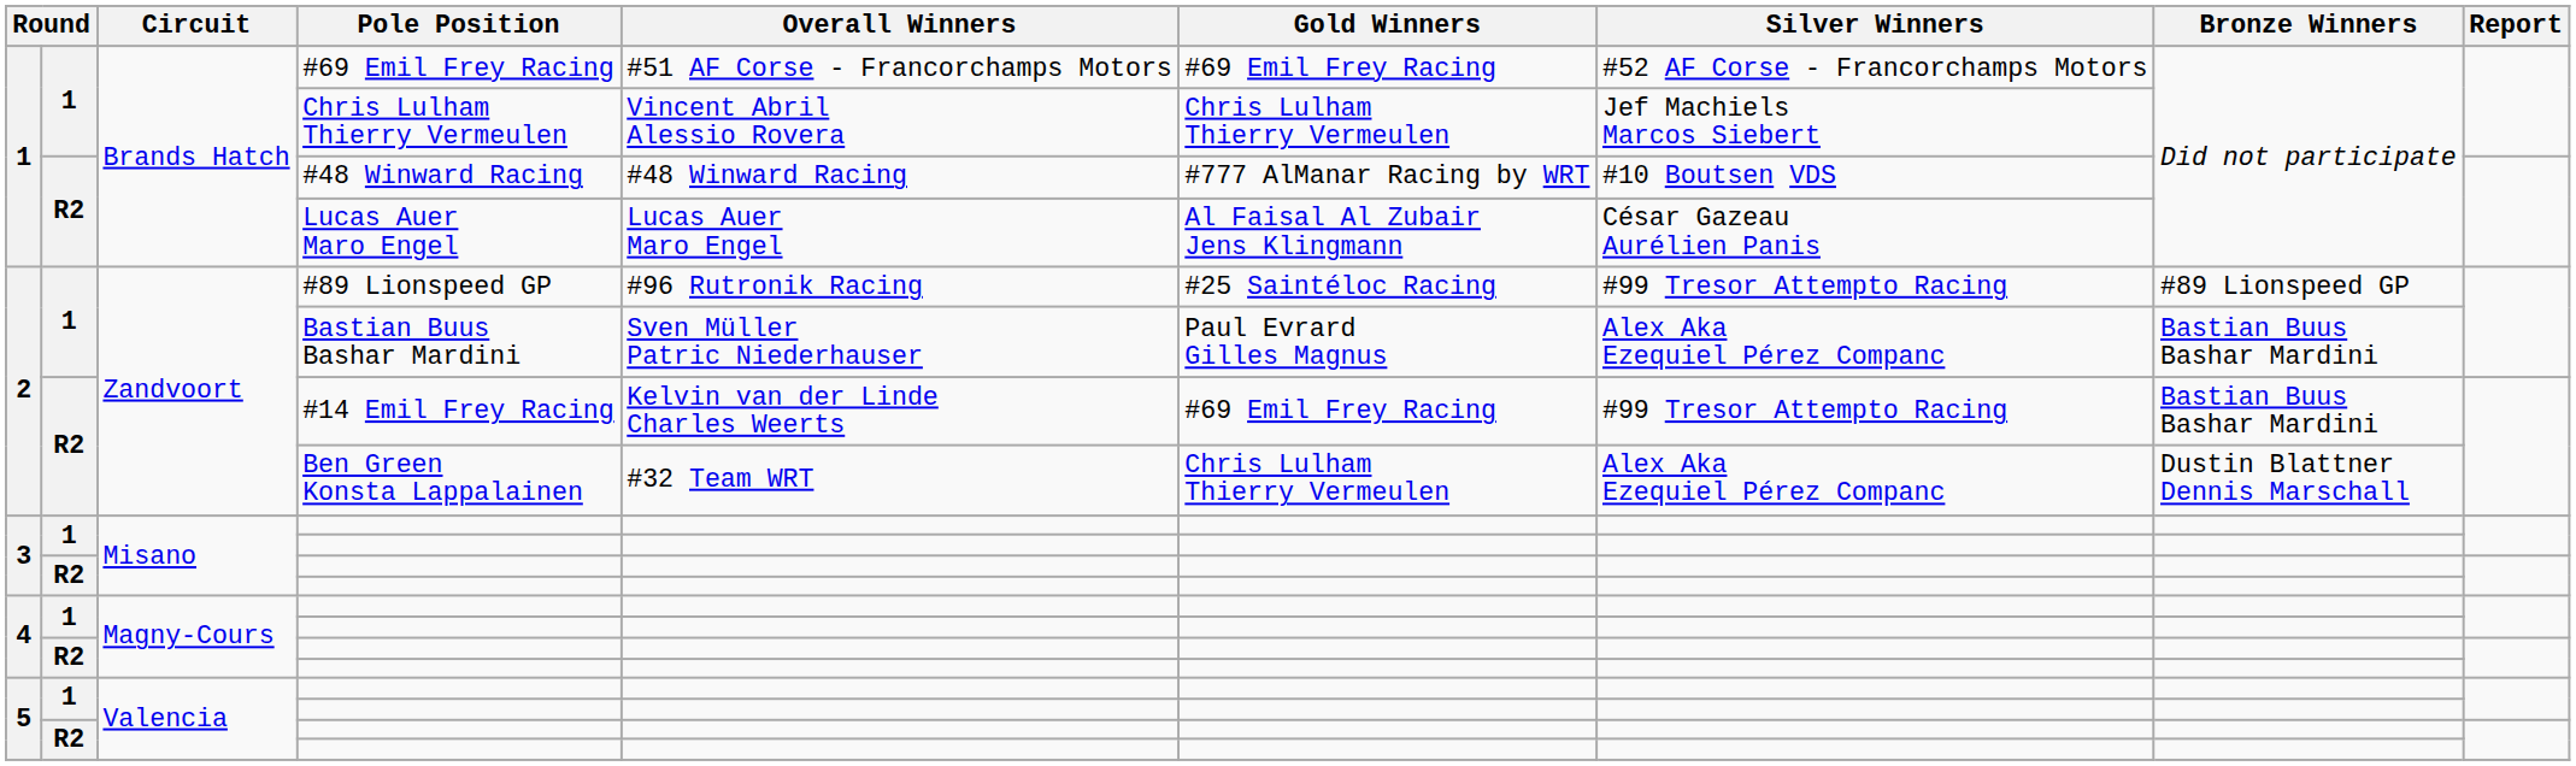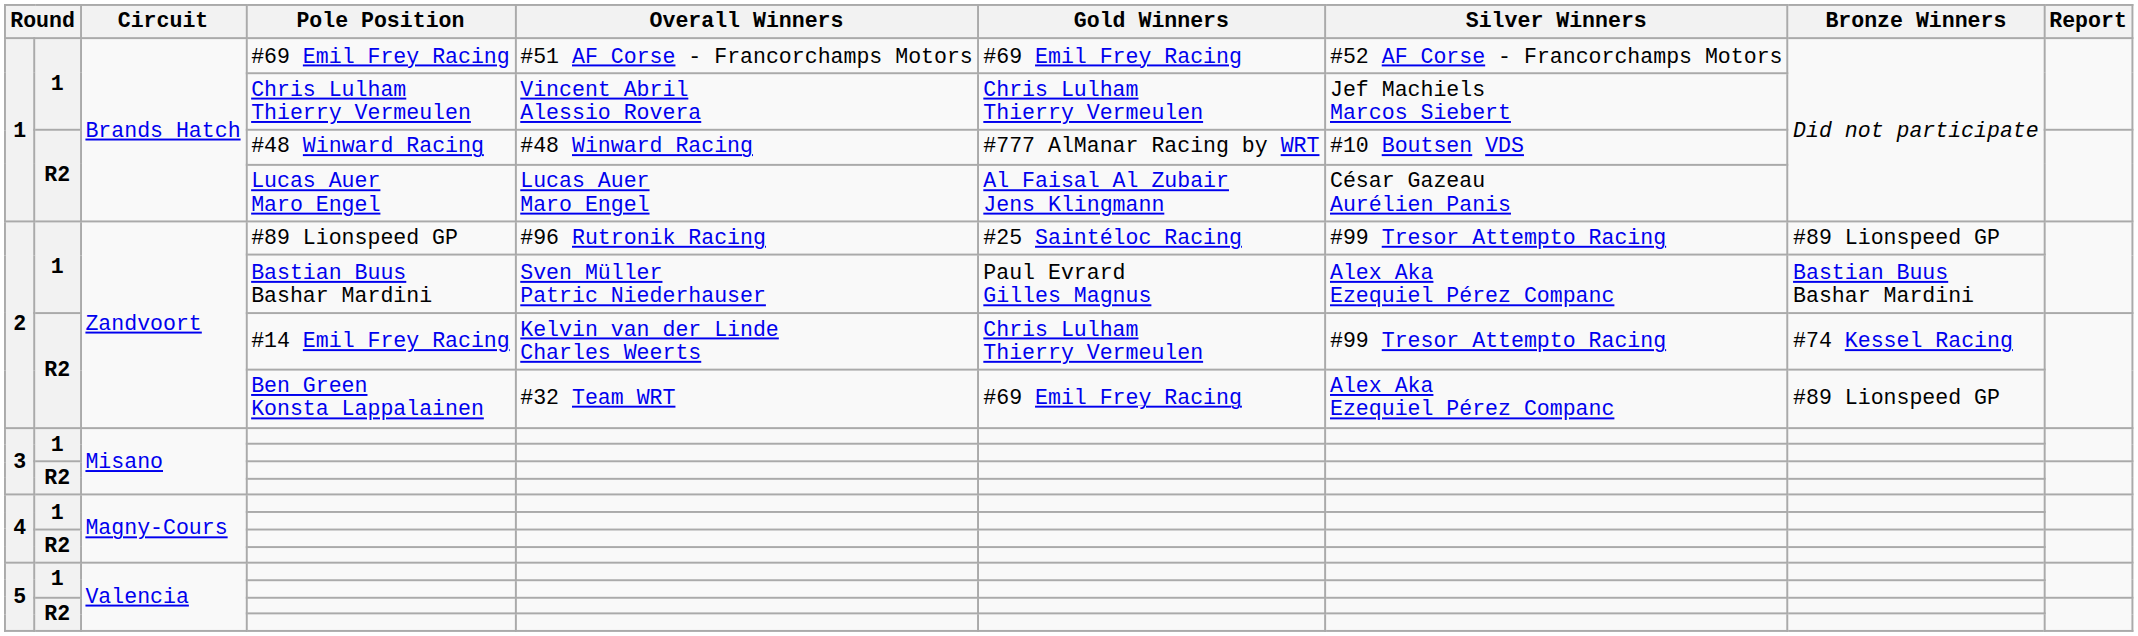#14 Emil Frey Racing | Gold Winners: #69 Emil Frey Racing -> Chris Lulham Thierry Vermeulen
#14 Emil Frey Racing | Bronze Winners: Bastian Buus Bashar Mardini -> #74 Kessel Racing
Ben Green Konsta Lappalainen | Gold Winners: Chris Lulham Thierry Vermeulen -> #69 Emil Frey Racing
Ben Green Konsta Lappalainen | Bronze Winners: Dustin Blattner Dennis Marschall -> #89 Lionspeed GP
